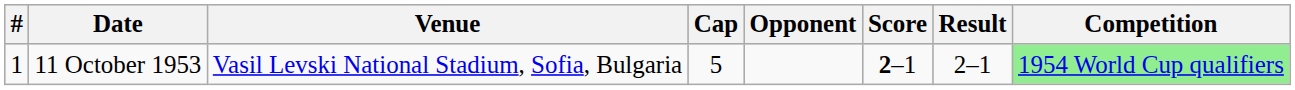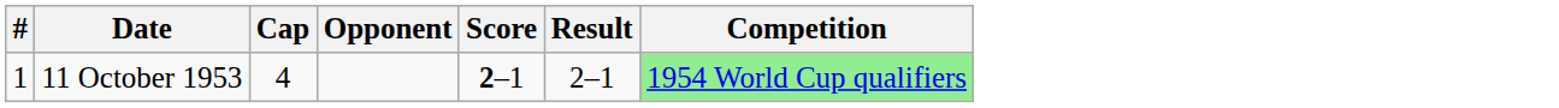- column: Venue | Vasil Levski National Stadium, Sofia, Bulgaria
11 October 1953 | Cap: 5 -> 4
